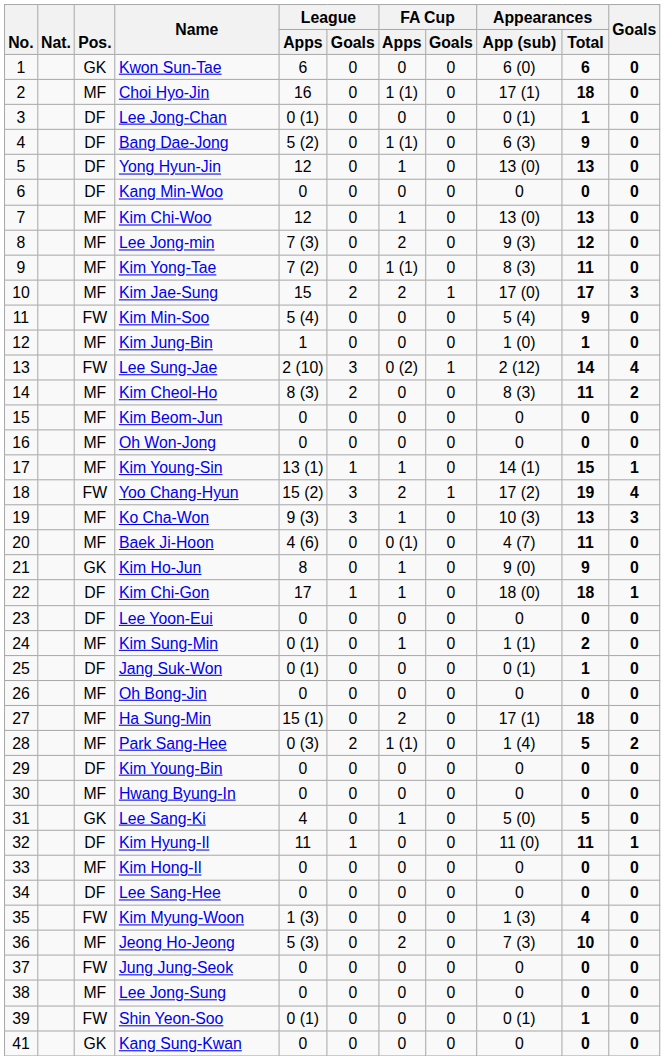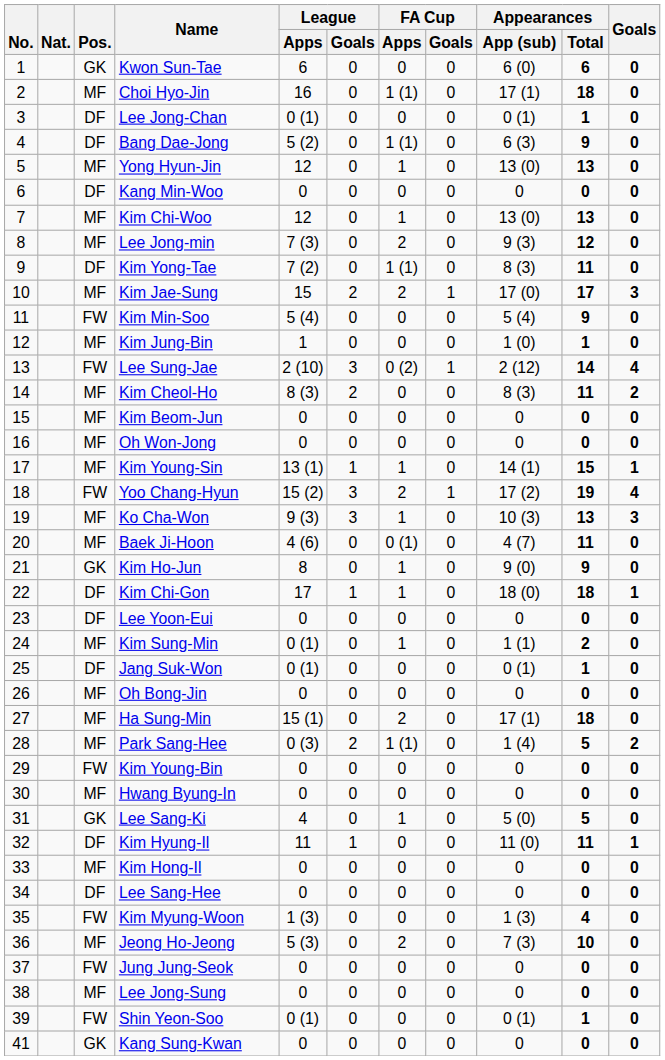Yong Hyun-Jin | Pos.: DF -> MF
Kim Yong-Tae | Pos.: MF -> DF
Kim Young-Bin | Pos.: DF -> FW
